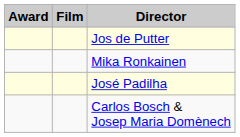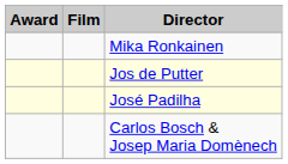rows swapped: Jos de Putter <-> Mika Ronkainen
